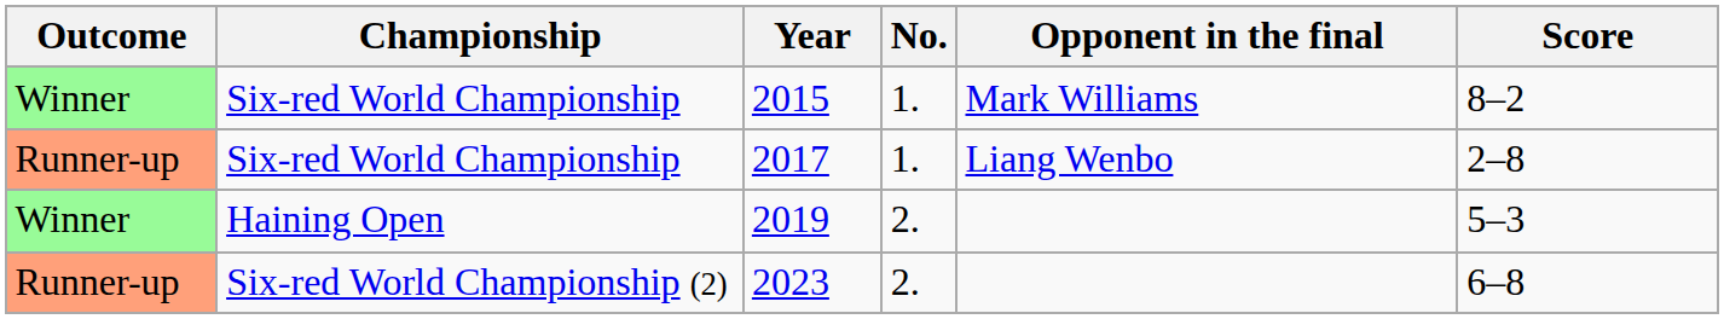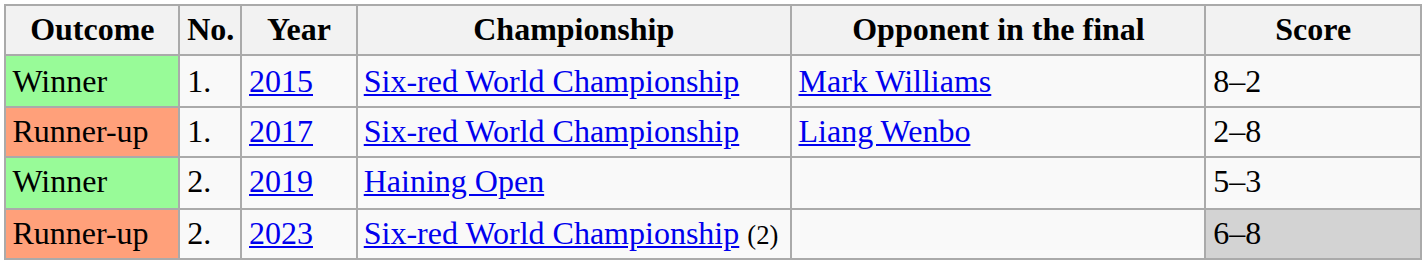columns swapped: No. <-> Championship
2023 | Score: no background -> lightgrey background
